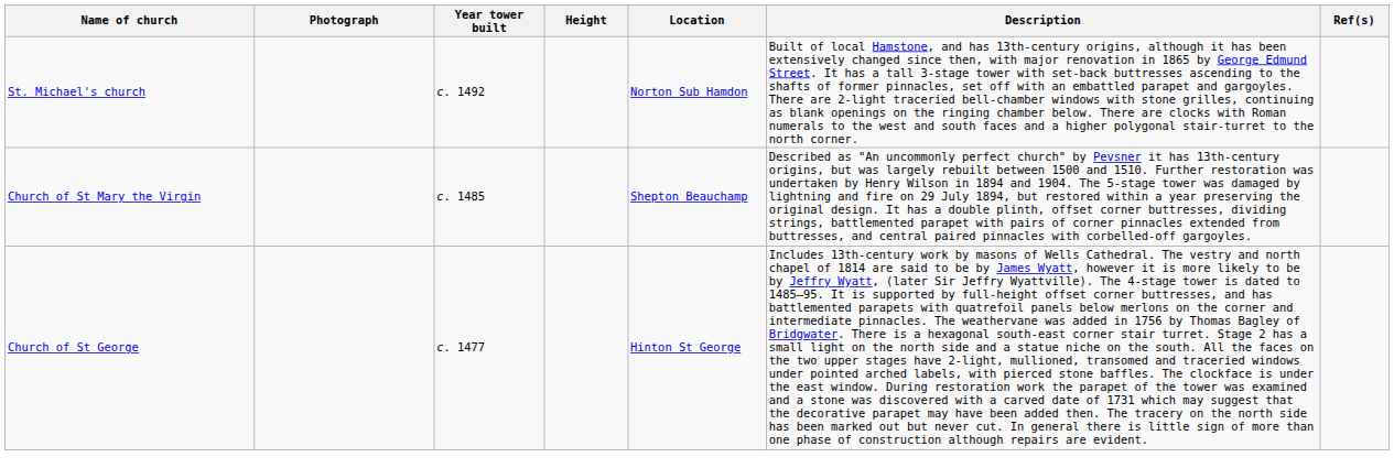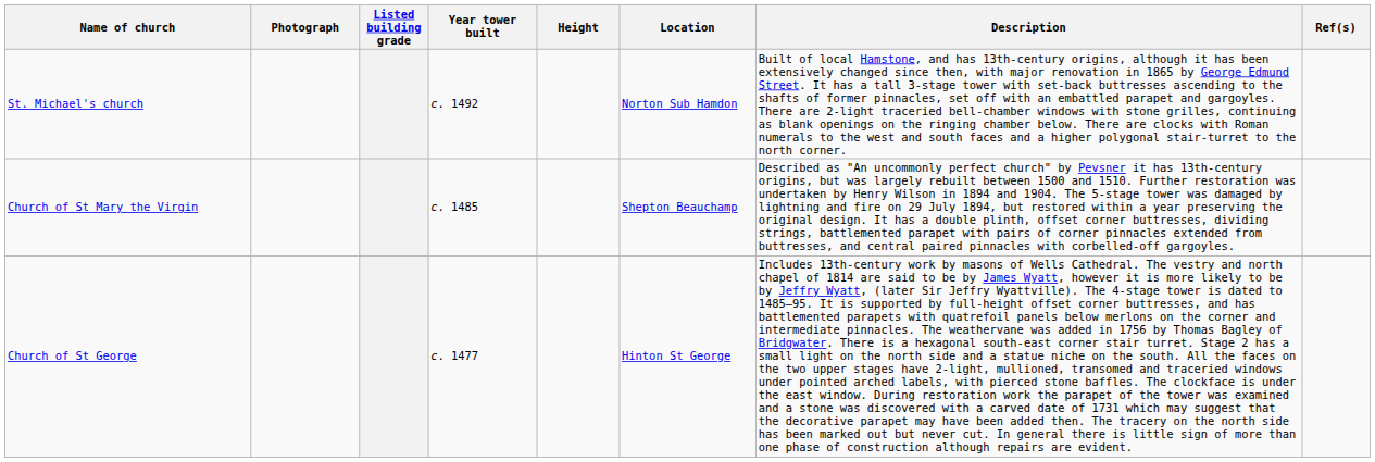+ column: Listed building grade
